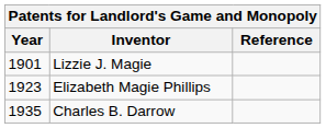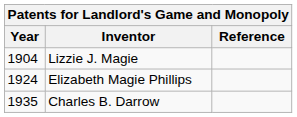Lizzie J. Magie | Year: 1901 -> 1904
Elizabeth Magie Phillips | Year: 1923 -> 1924
